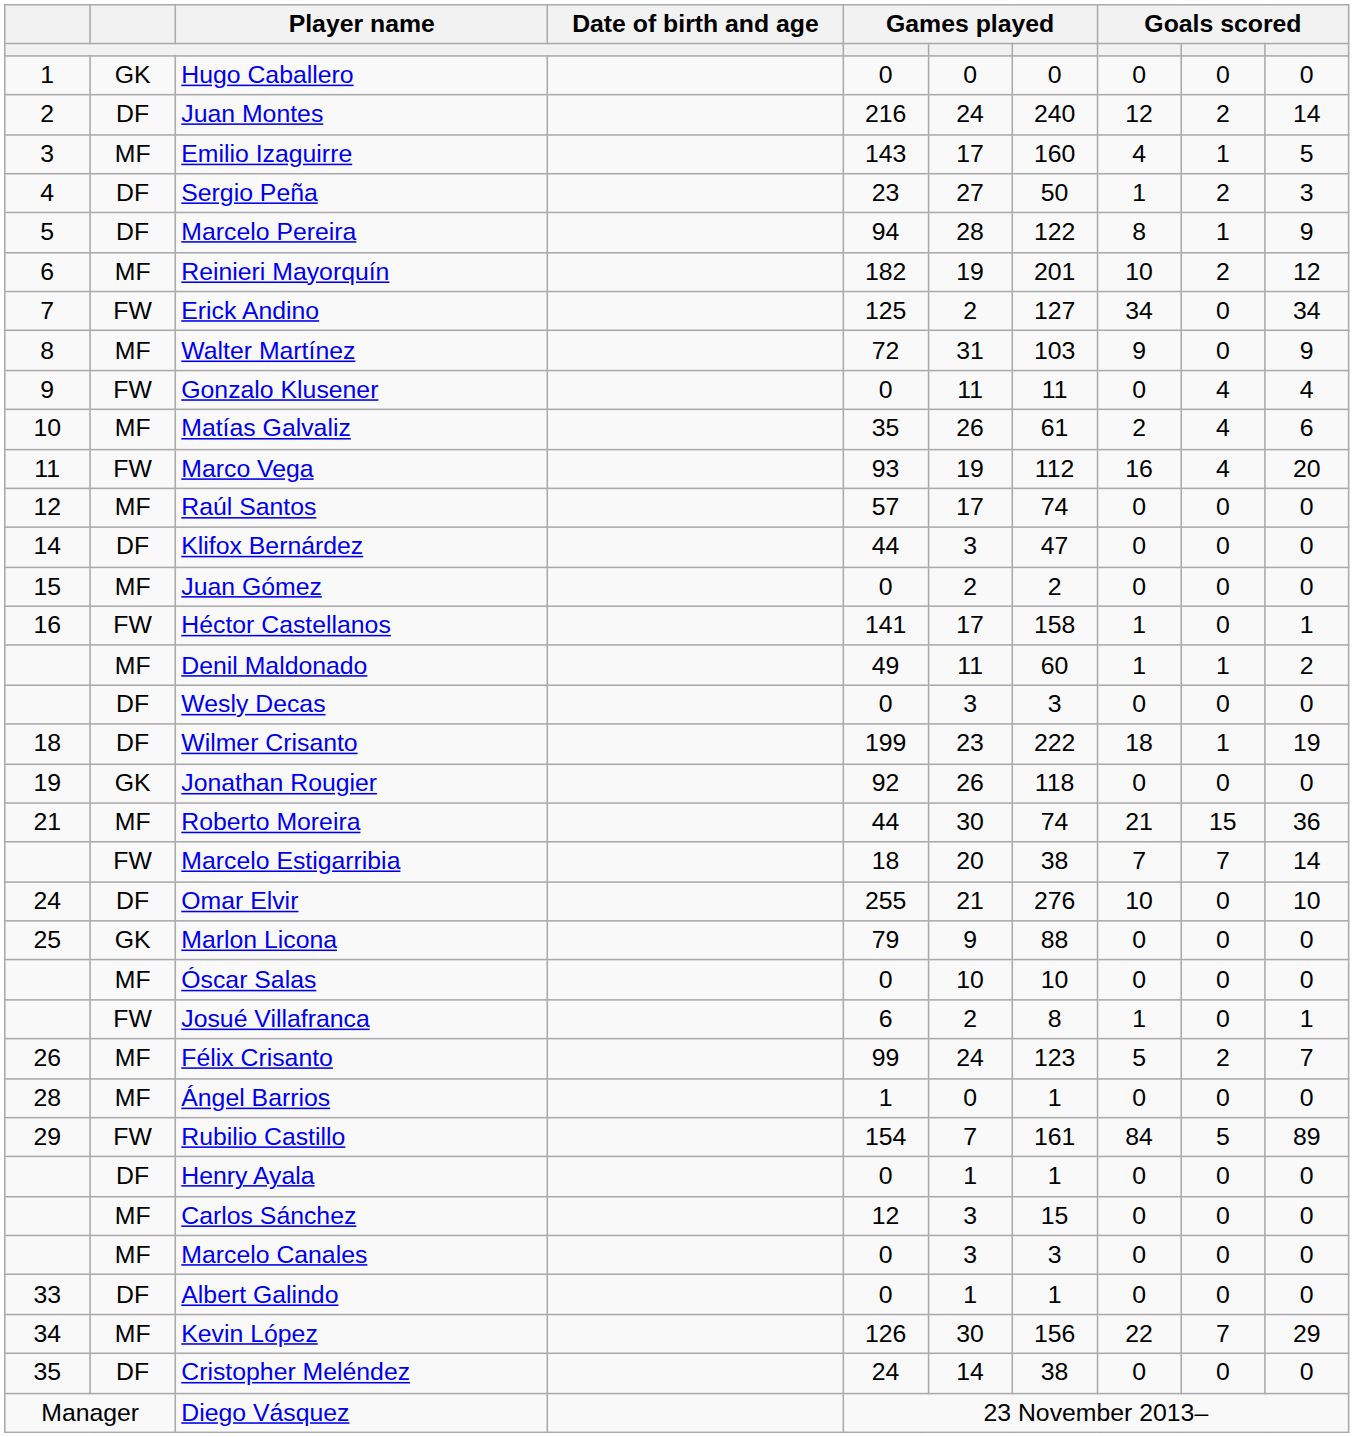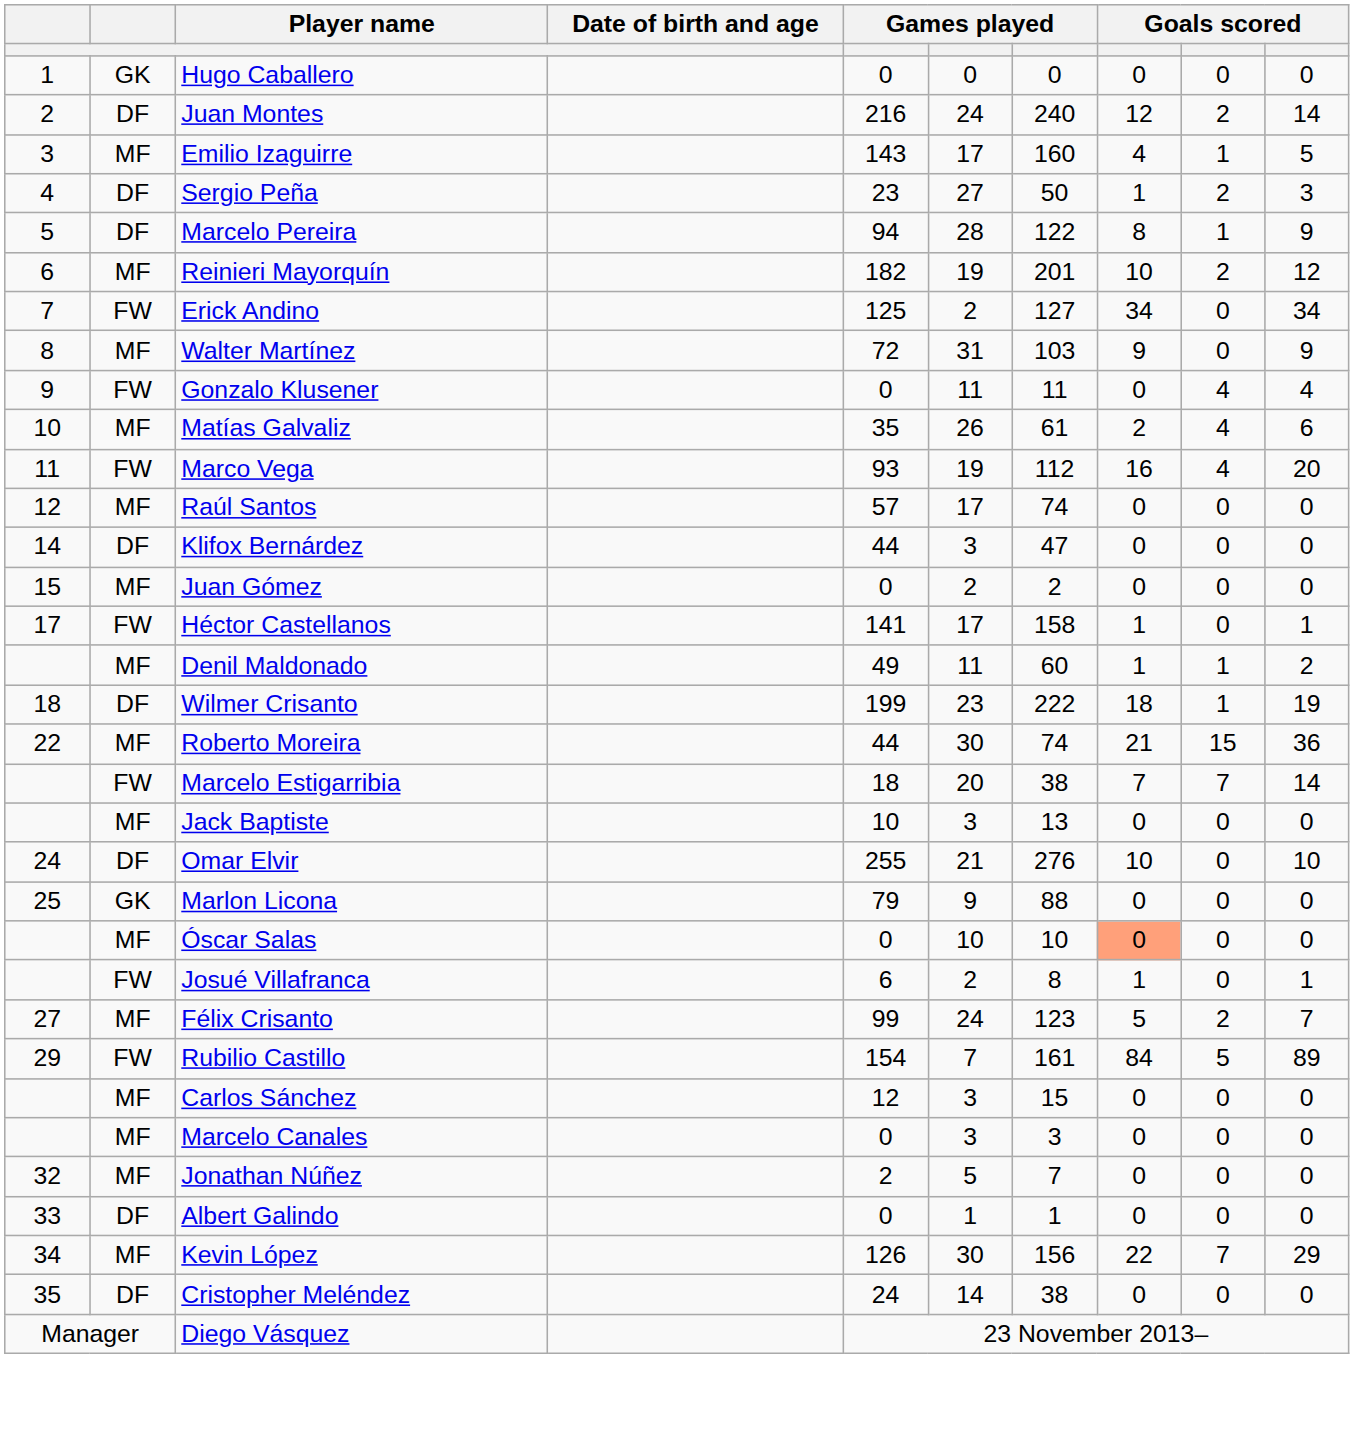Héctor Castellanos | column 1: 16 -> 17
- row: DF | Wesly Decas | 0 | 3 | 3 | 0 | 0 | 0
- row: 19 | GK | Jonathan Rougier | 92 | 26 | 118 | 0 | 0 | 0
Roberto Moreira | column 1: 21 -> 22
+ row: MF | Jack Baptiste | 10 | 3 | 13 | 0 | 0 | 0
Óscar Salas | column 8: no background -> lightsalmon background
Félix Crisanto | column 1: 26 -> 27
- row: 28 | MF | Ángel Barrios | 1 | 0 | 1 | 0 | 0 | 0
- row: DF | Henry Ayala | 0 | 1 | 1 | 0 | 0 | 0
+ row: 32 | MF | Jonathan Núñez | 2 | 5 | 7 | 0 | 0 | 0
